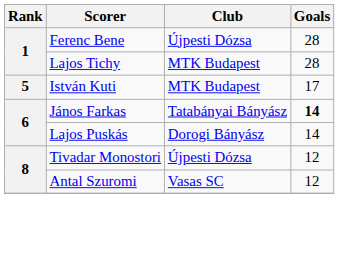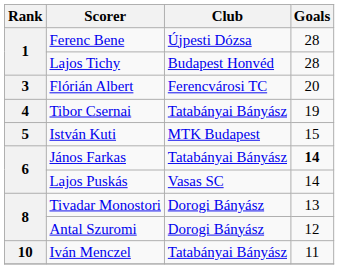Lajos Tichy | Club: MTK Budapest -> Budapest Honvéd
+ row: 3 | Flórián Albert | Ferencvárosi TC | 20
+ row: 4 | Tibor Csernai | Tatabányai Bányász | 19
István Kuti | Goals: 17 -> 15
Lajos Puskás | Club: Dorogi Bányász -> Vasas SC
Tivadar Monostori | Club: Újpesti Dózsa -> Dorogi Bányász
Tivadar Monostori | Goals: 12 -> 13
Antal Szuromi | Club: Vasas SC -> Dorogi Bányász
+ row: 10 | Iván Menczel | Tatabányai Bányász | 11
